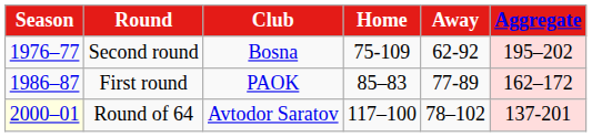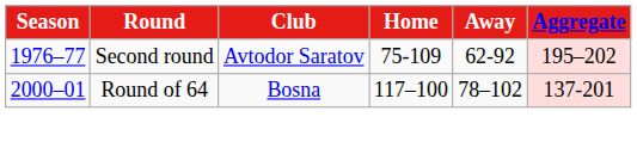Second round | Club: Bosna -> Avtodor Saratov
- row: 1986–87 | First round | PAOK | 85–83 | 77-89 | 162–172
Round of 64 | Season: lightyellow background -> no background
Round of 64 | Club: Avtodor Saratov -> Bosna
